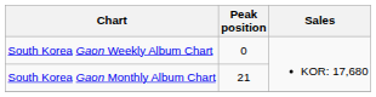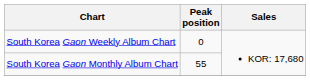South Korea Gaon Monthly Album Chart | Peak position: 21 -> 55
